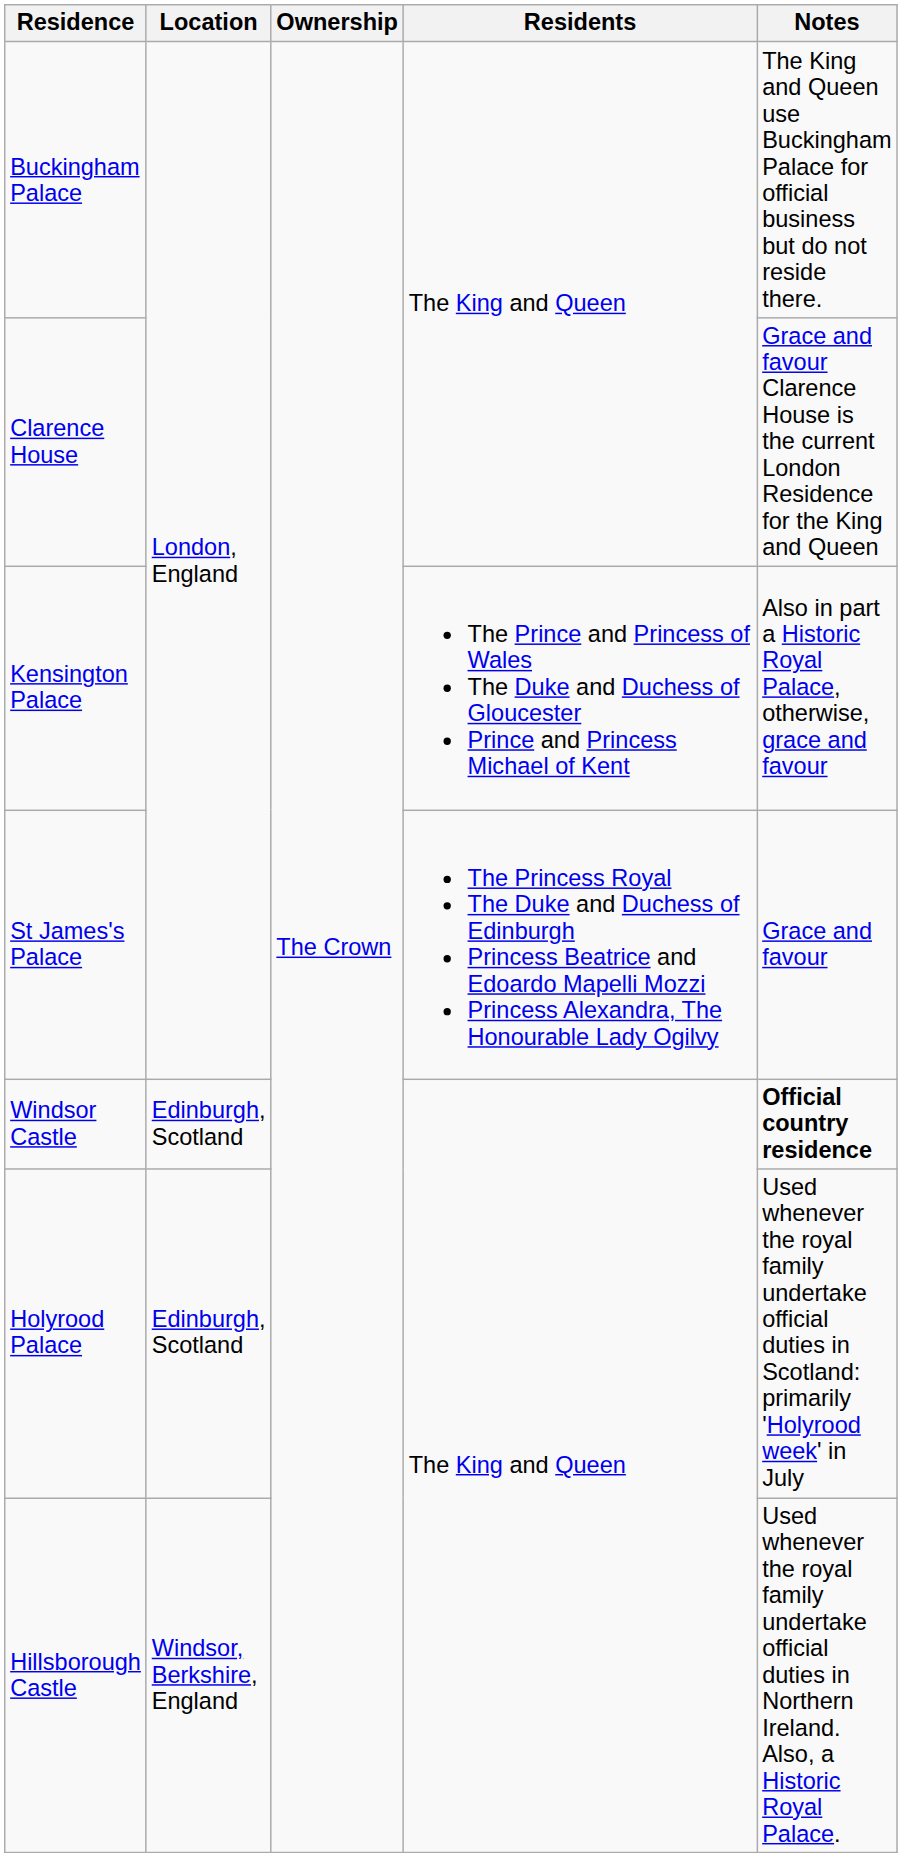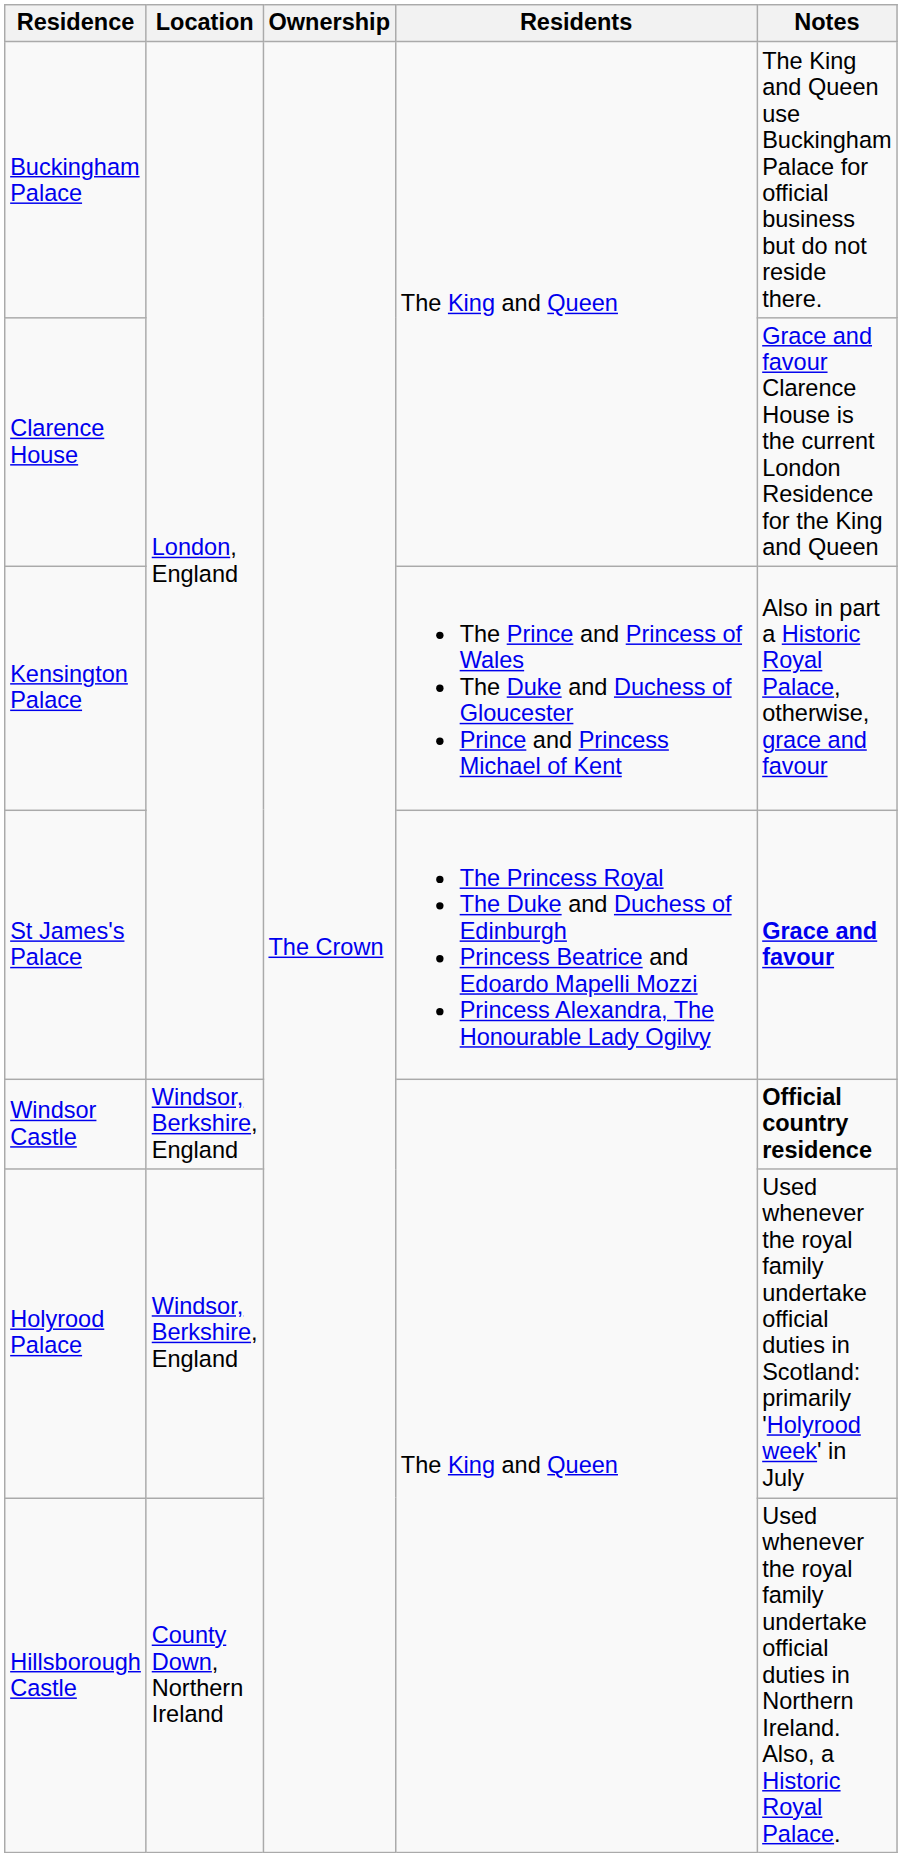St James's Palace | Notes: normal -> bold
Windsor Castle | Location: Edinburgh, Scotland -> Windsor, Berkshire, England
Holyrood Palace | Location: Edinburgh, Scotland -> Windsor, Berkshire, England
Hillsborough Castle | Location: Windsor, Berkshire, England -> County Down, Northern Ireland
